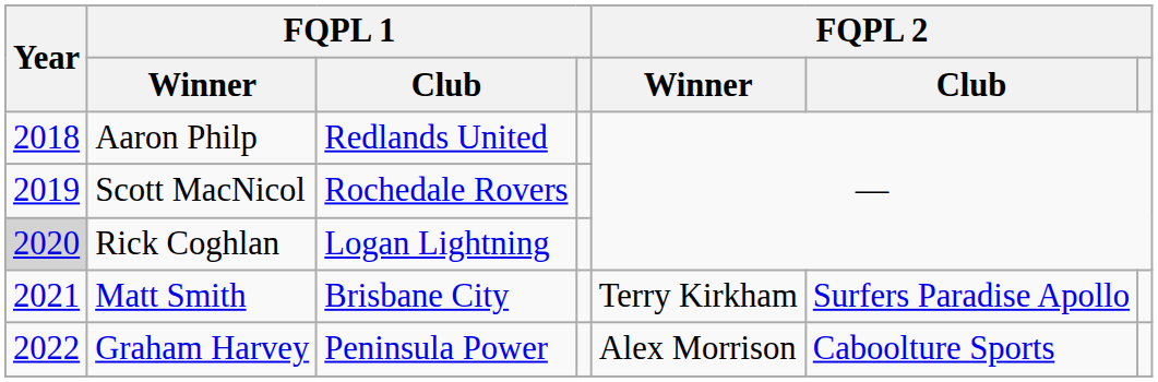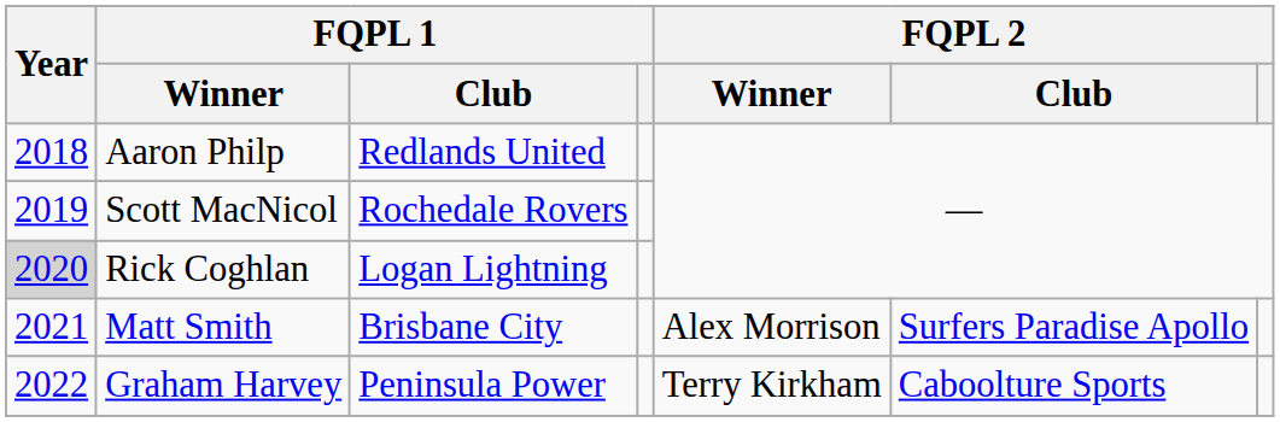Matt Smith | FQPL 2 / Winner: Terry Kirkham -> Alex Morrison
Graham Harvey | FQPL 2 / Winner: Alex Morrison -> Terry Kirkham
